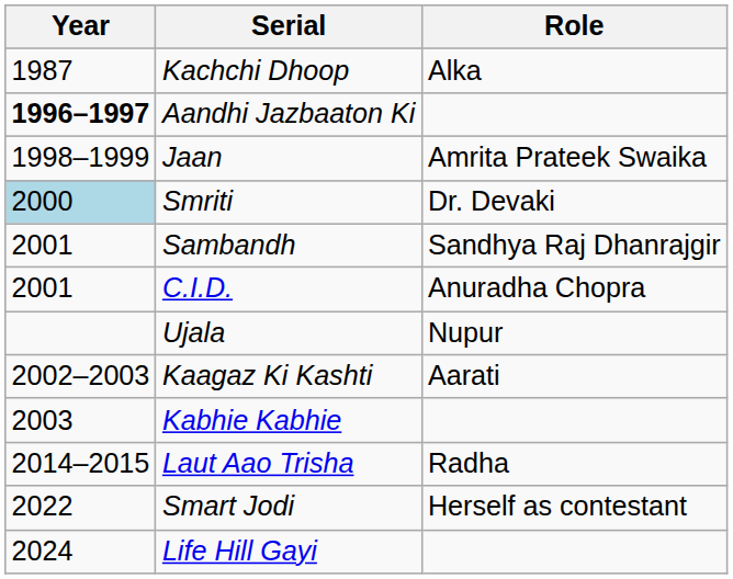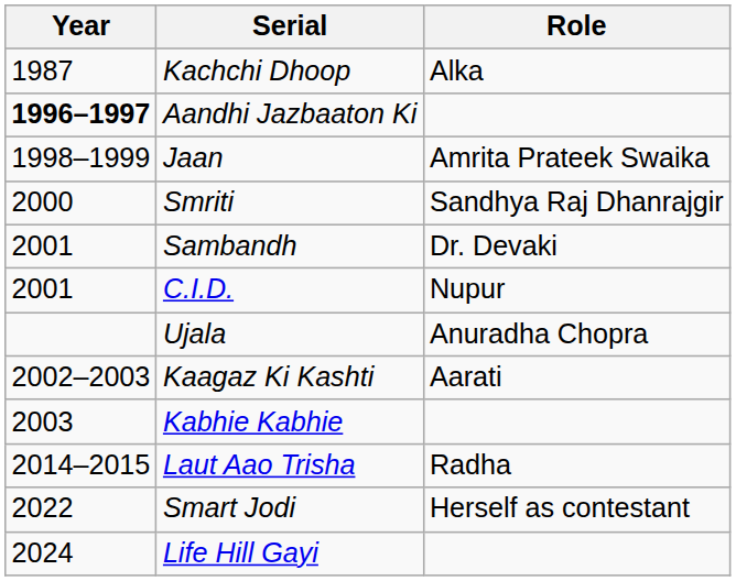Smriti | Year: lightblue background -> no background
Smriti | Role: Dr. Devaki -> Sandhya Raj Dhanrajgir
Sambandh | Role: Sandhya Raj Dhanrajgir -> Dr. Devaki
C.I.D. | Role: Anuradha Chopra -> Nupur
Ujala | Role: Nupur -> Anuradha Chopra
